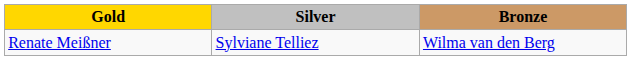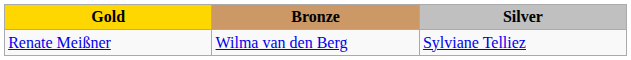columns swapped: Silver <-> Bronze
